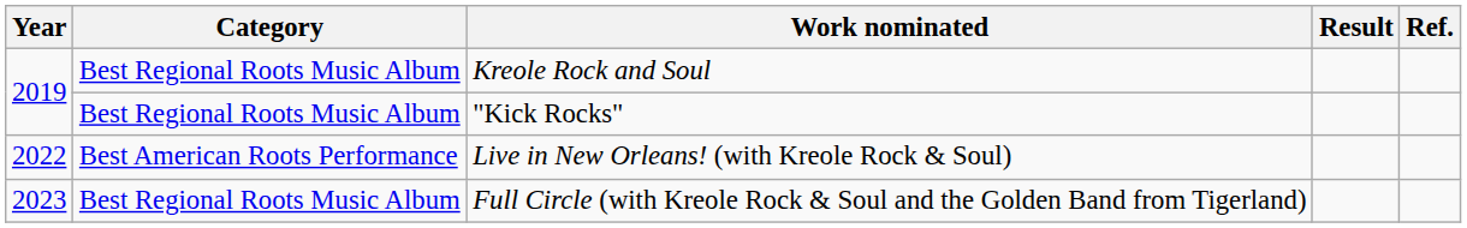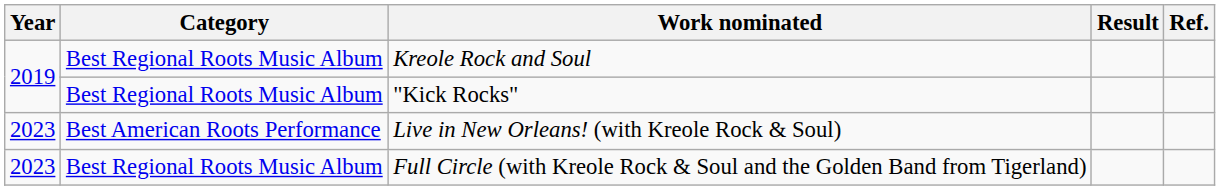Live in New Orleans! (with Kreole Rock & Soul) | Year: 2022 -> 2023
